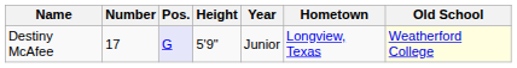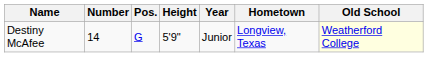Destiny McAfee | Number: 17 -> 14
Destiny McAfee | Pos.: lavender background -> no background
